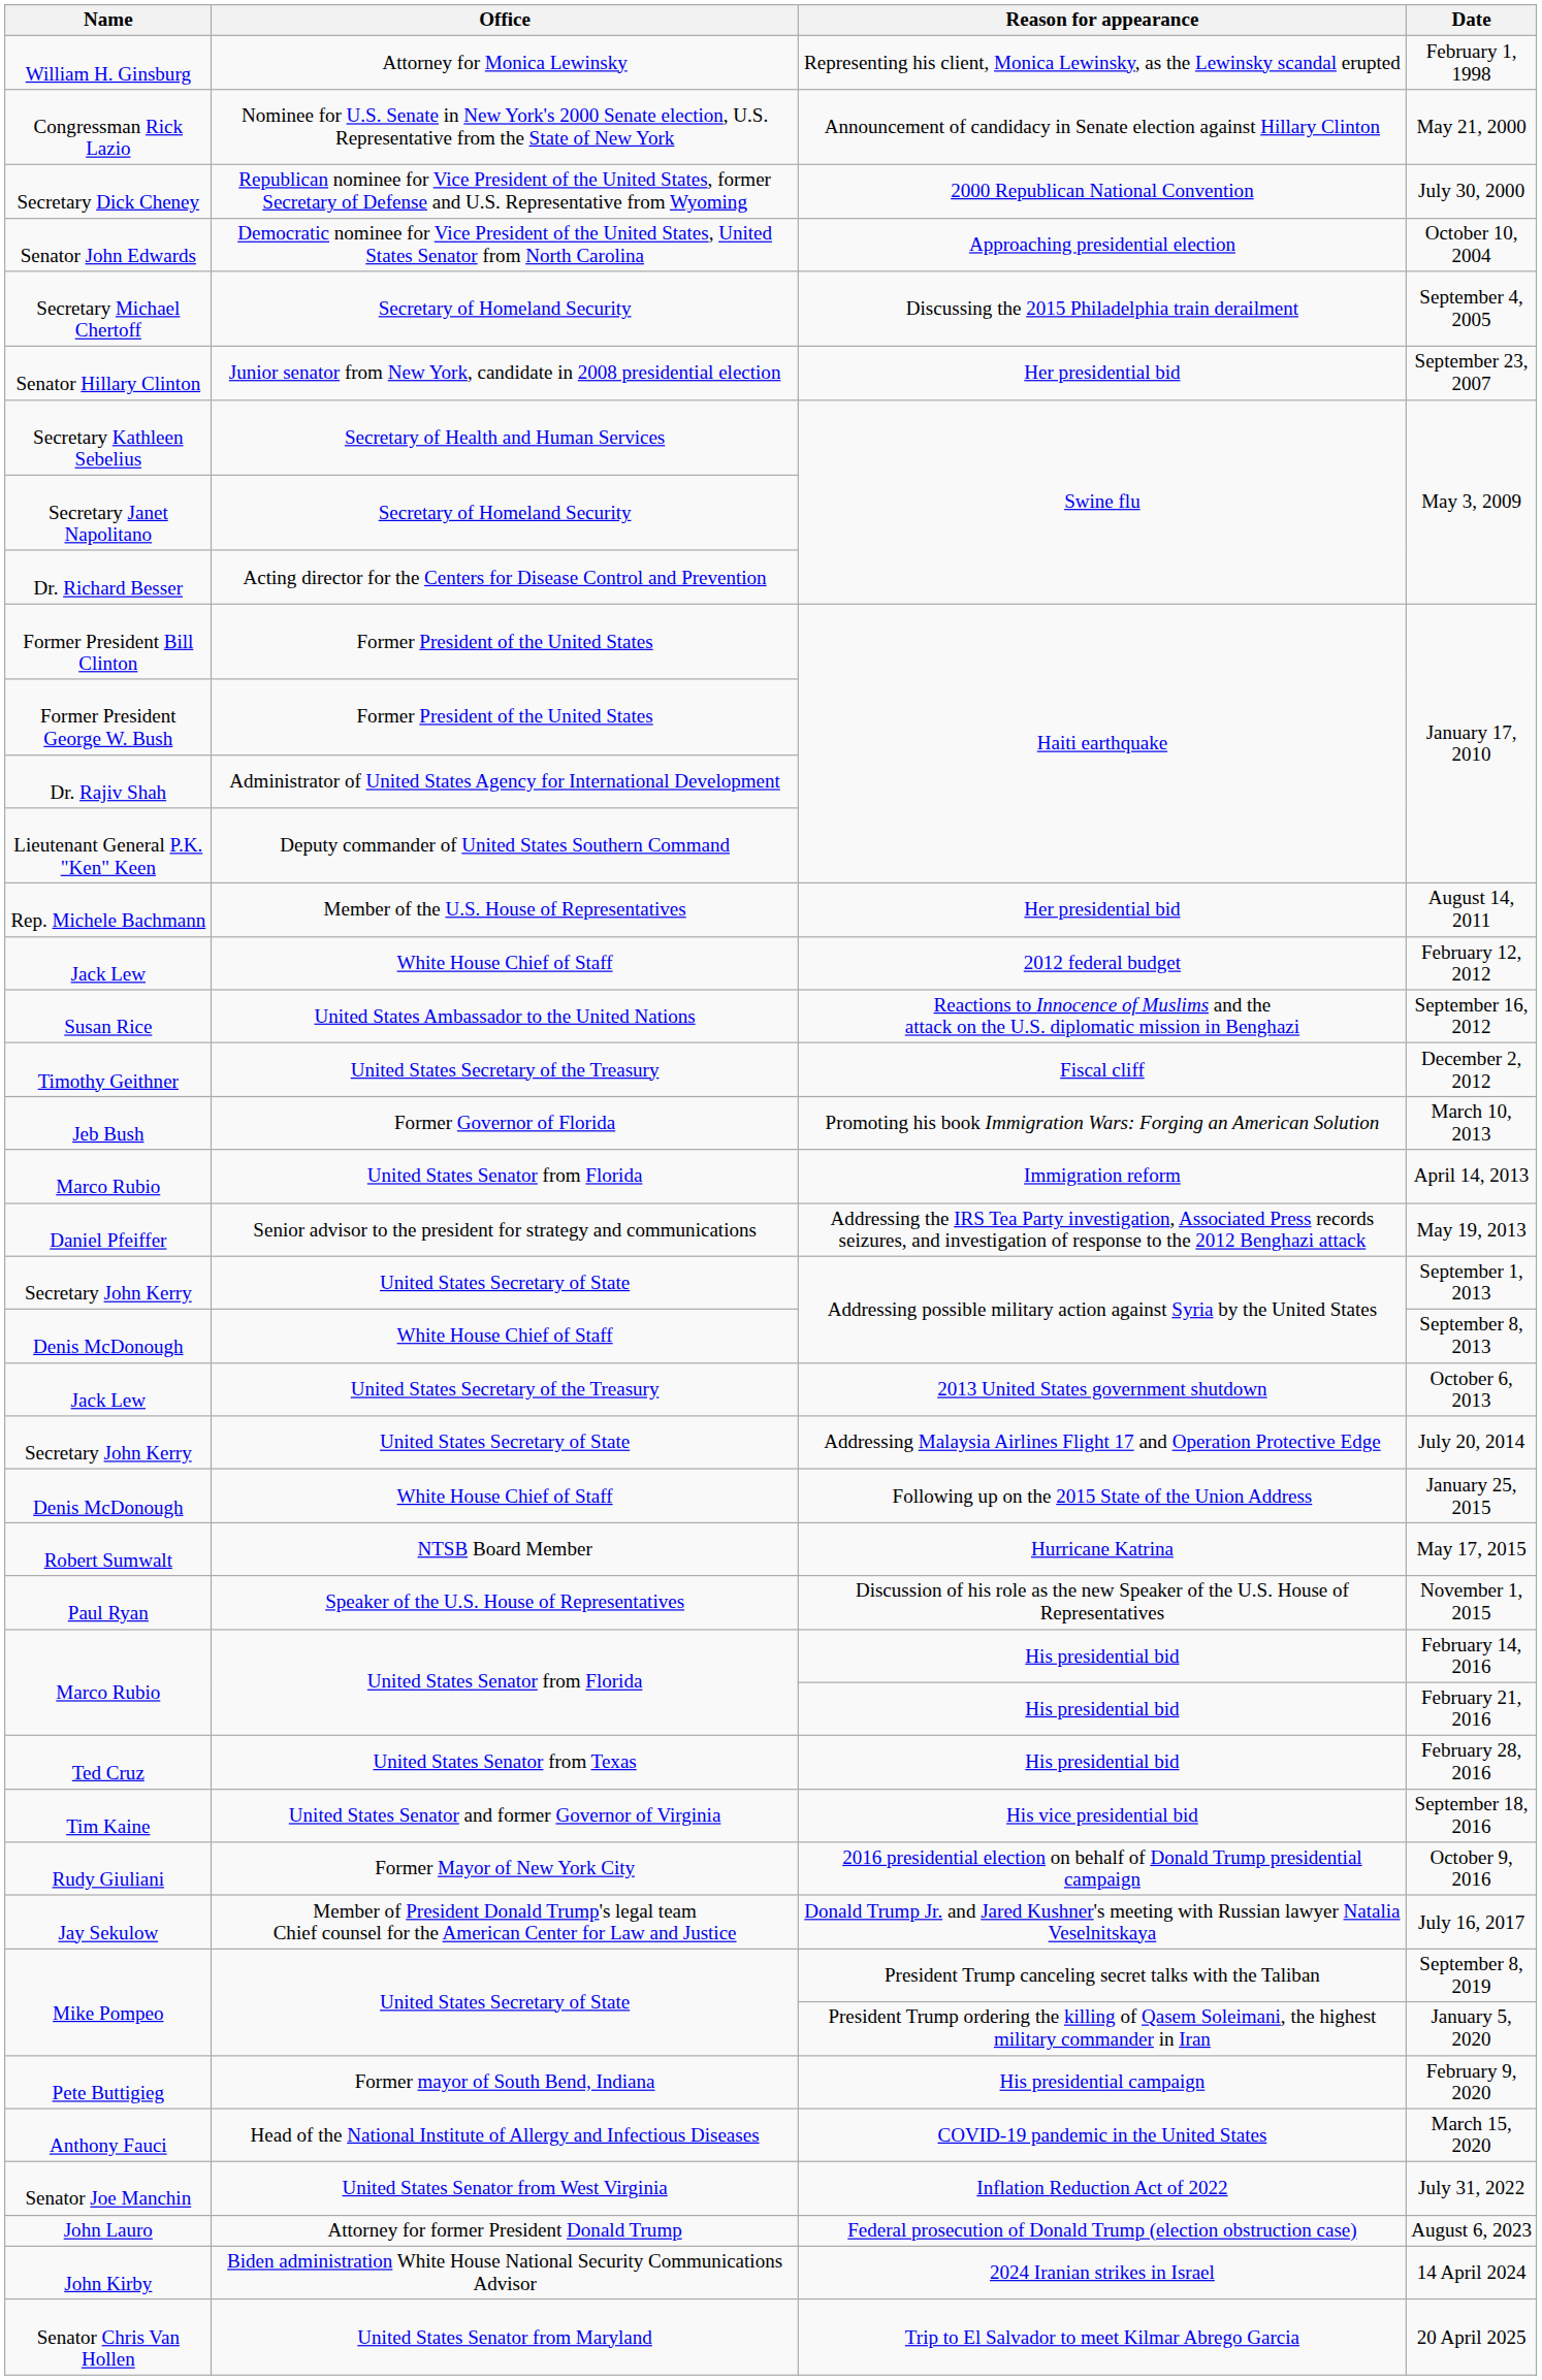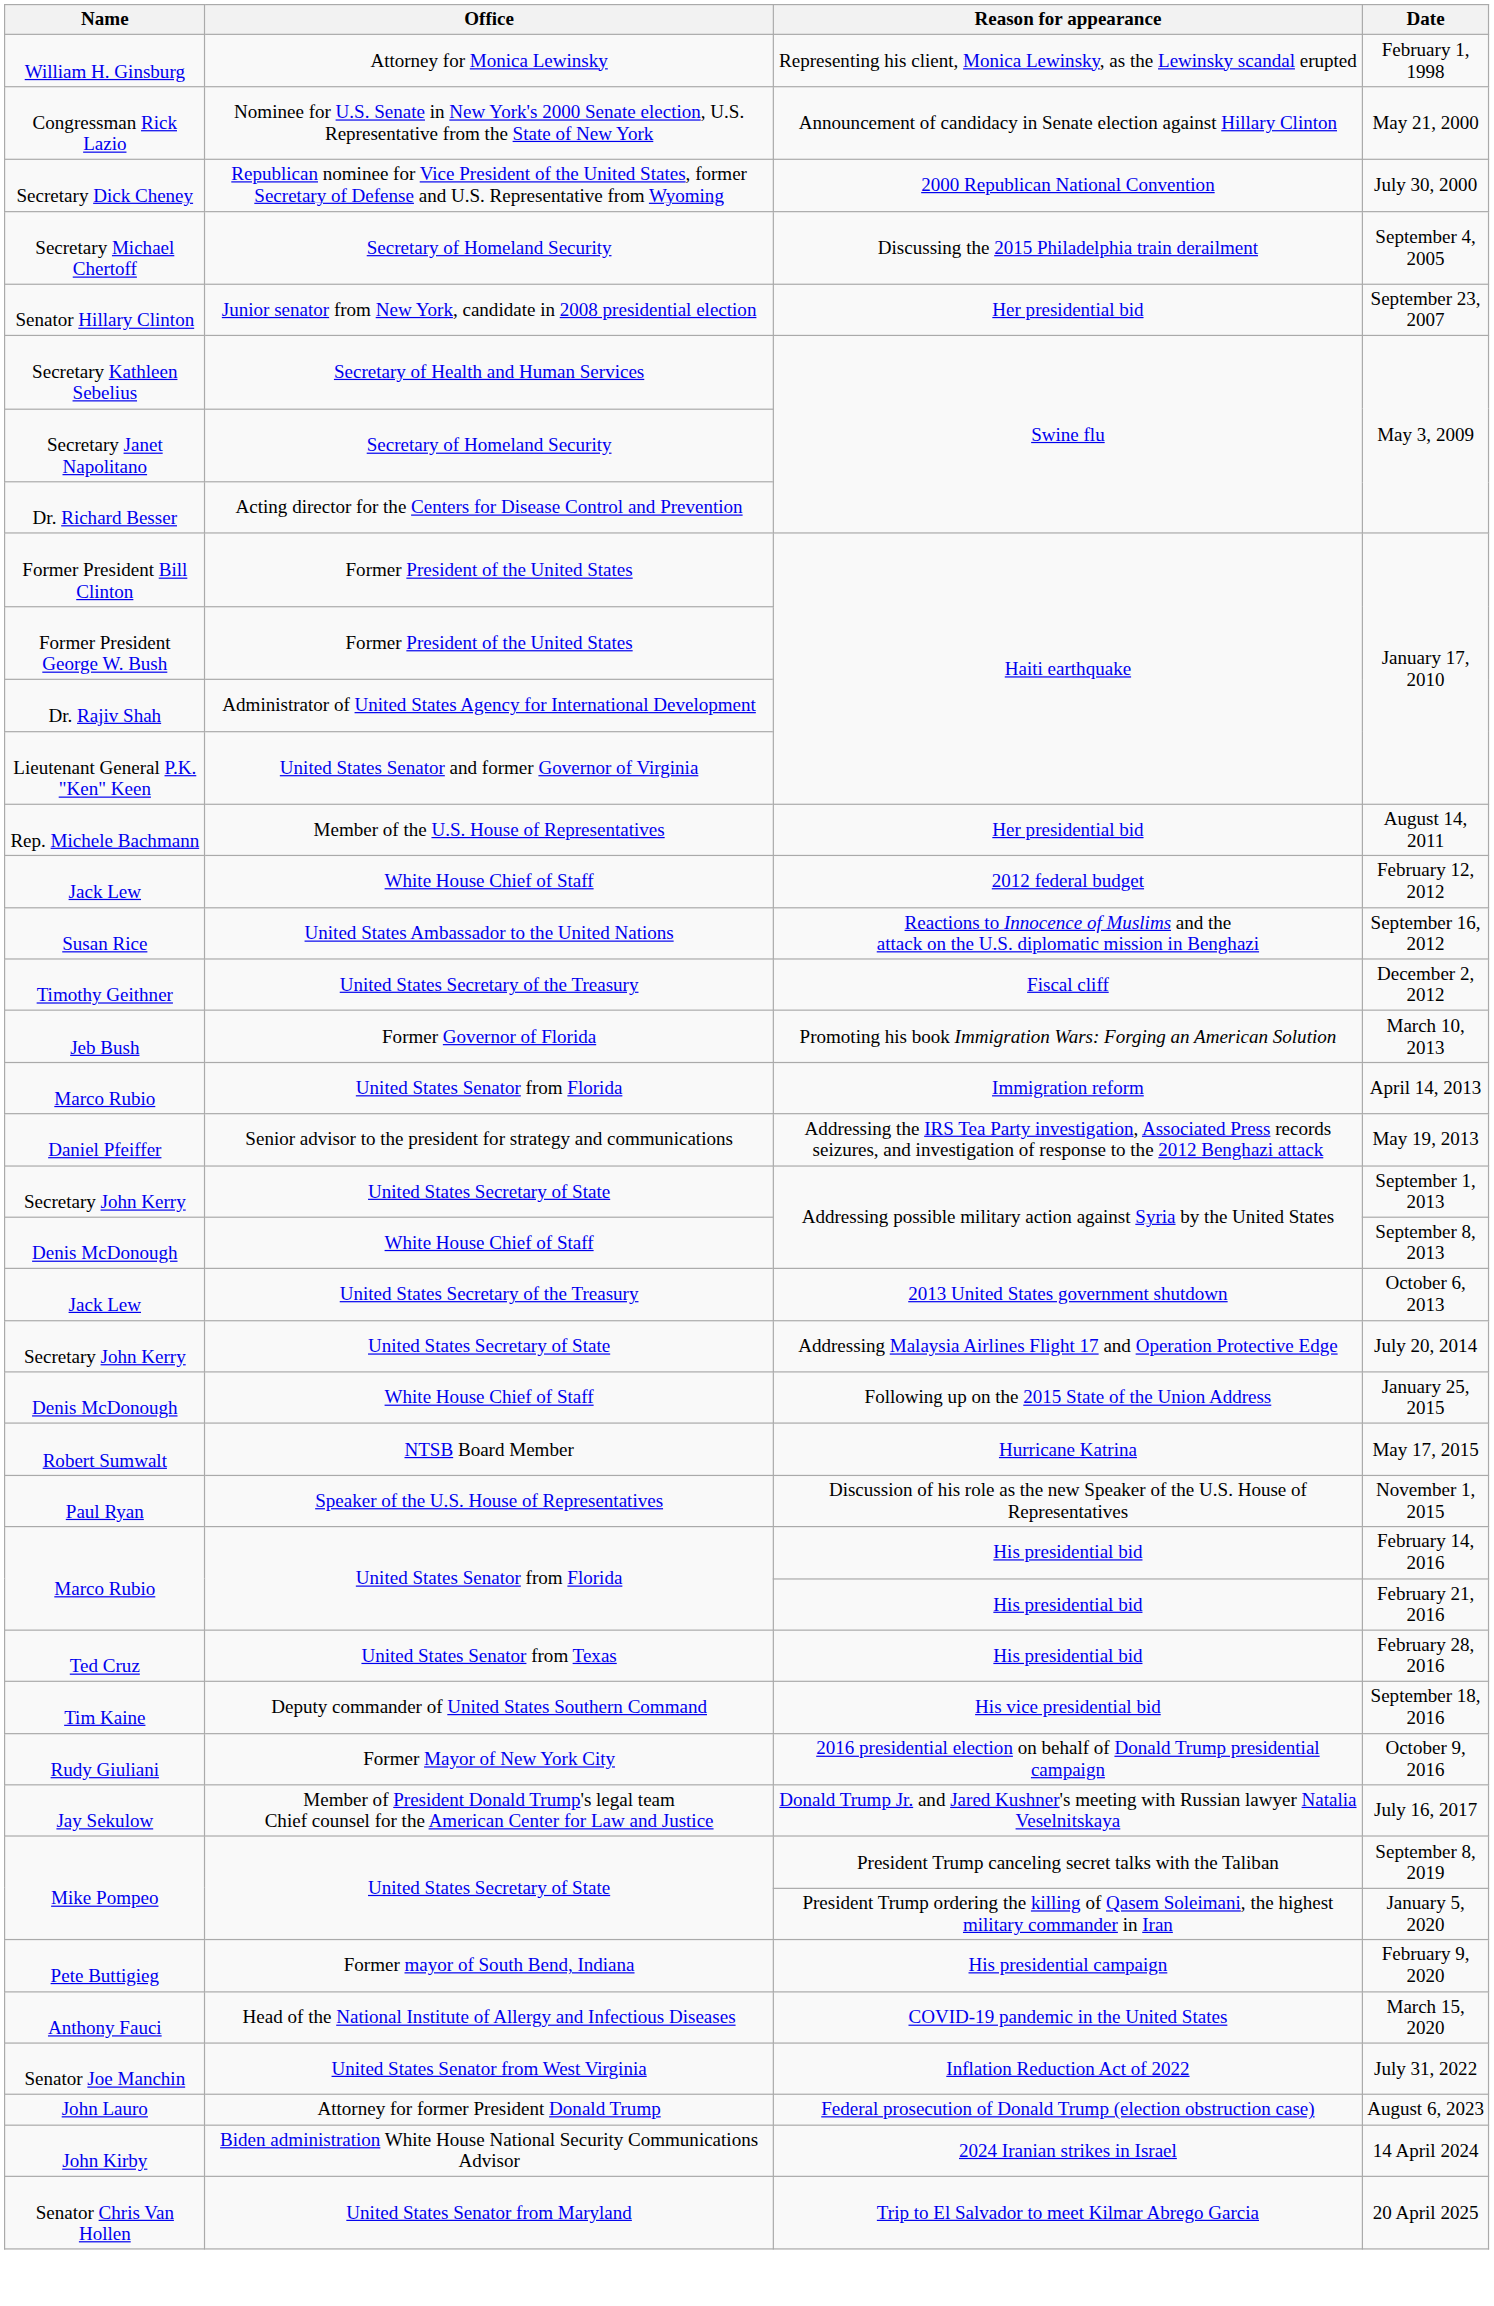- row: Senator John Edwards | Democratic nominee for Vice President of the United States, United States Senator from North Carolina | Approaching presidential election | October 10, 2004
Lieutenant General P.K. "Ken" Keen / January 17, 2010 | Office: Deputy commander of United States Southern Command -> United States Senator and former Governor of Virginia
September 18, 2016 | Office: United States Senator and former Governor of Virginia -> Deputy commander of United States Southern Command
